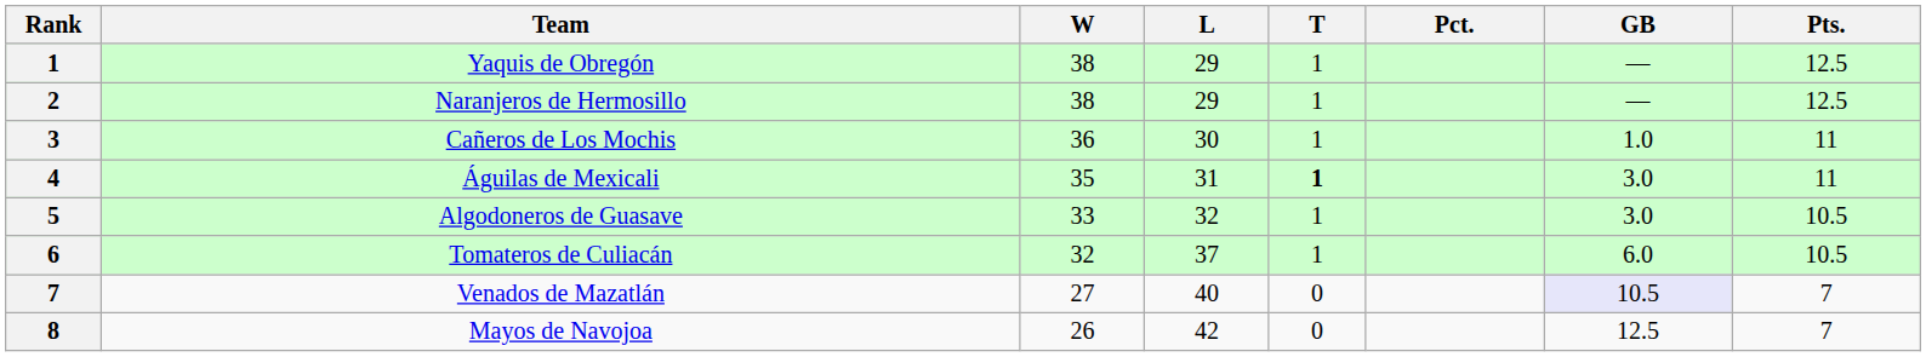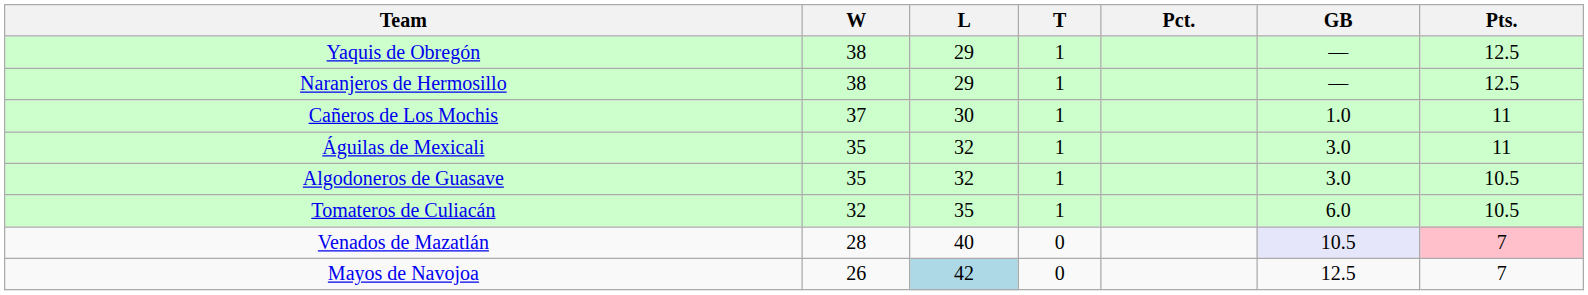- column: Rank | 1 | 2 | 3 | 4 | 5 | 6 | 7 | 8
Cañeros de Los Mochis | W: 36 -> 37
Águilas de Mexicali | L: 31 -> 32
Águilas de Mexicali | T: bold -> normal
Algodoneros de Guasave | W: 33 -> 35
Tomateros de Culiacán | L: 37 -> 35
Venados de Mazatlán | W: 27 -> 28
Venados de Mazatlán | Pts.: no background -> pink background
Mayos de Navojoa | L: no background -> lightblue background
